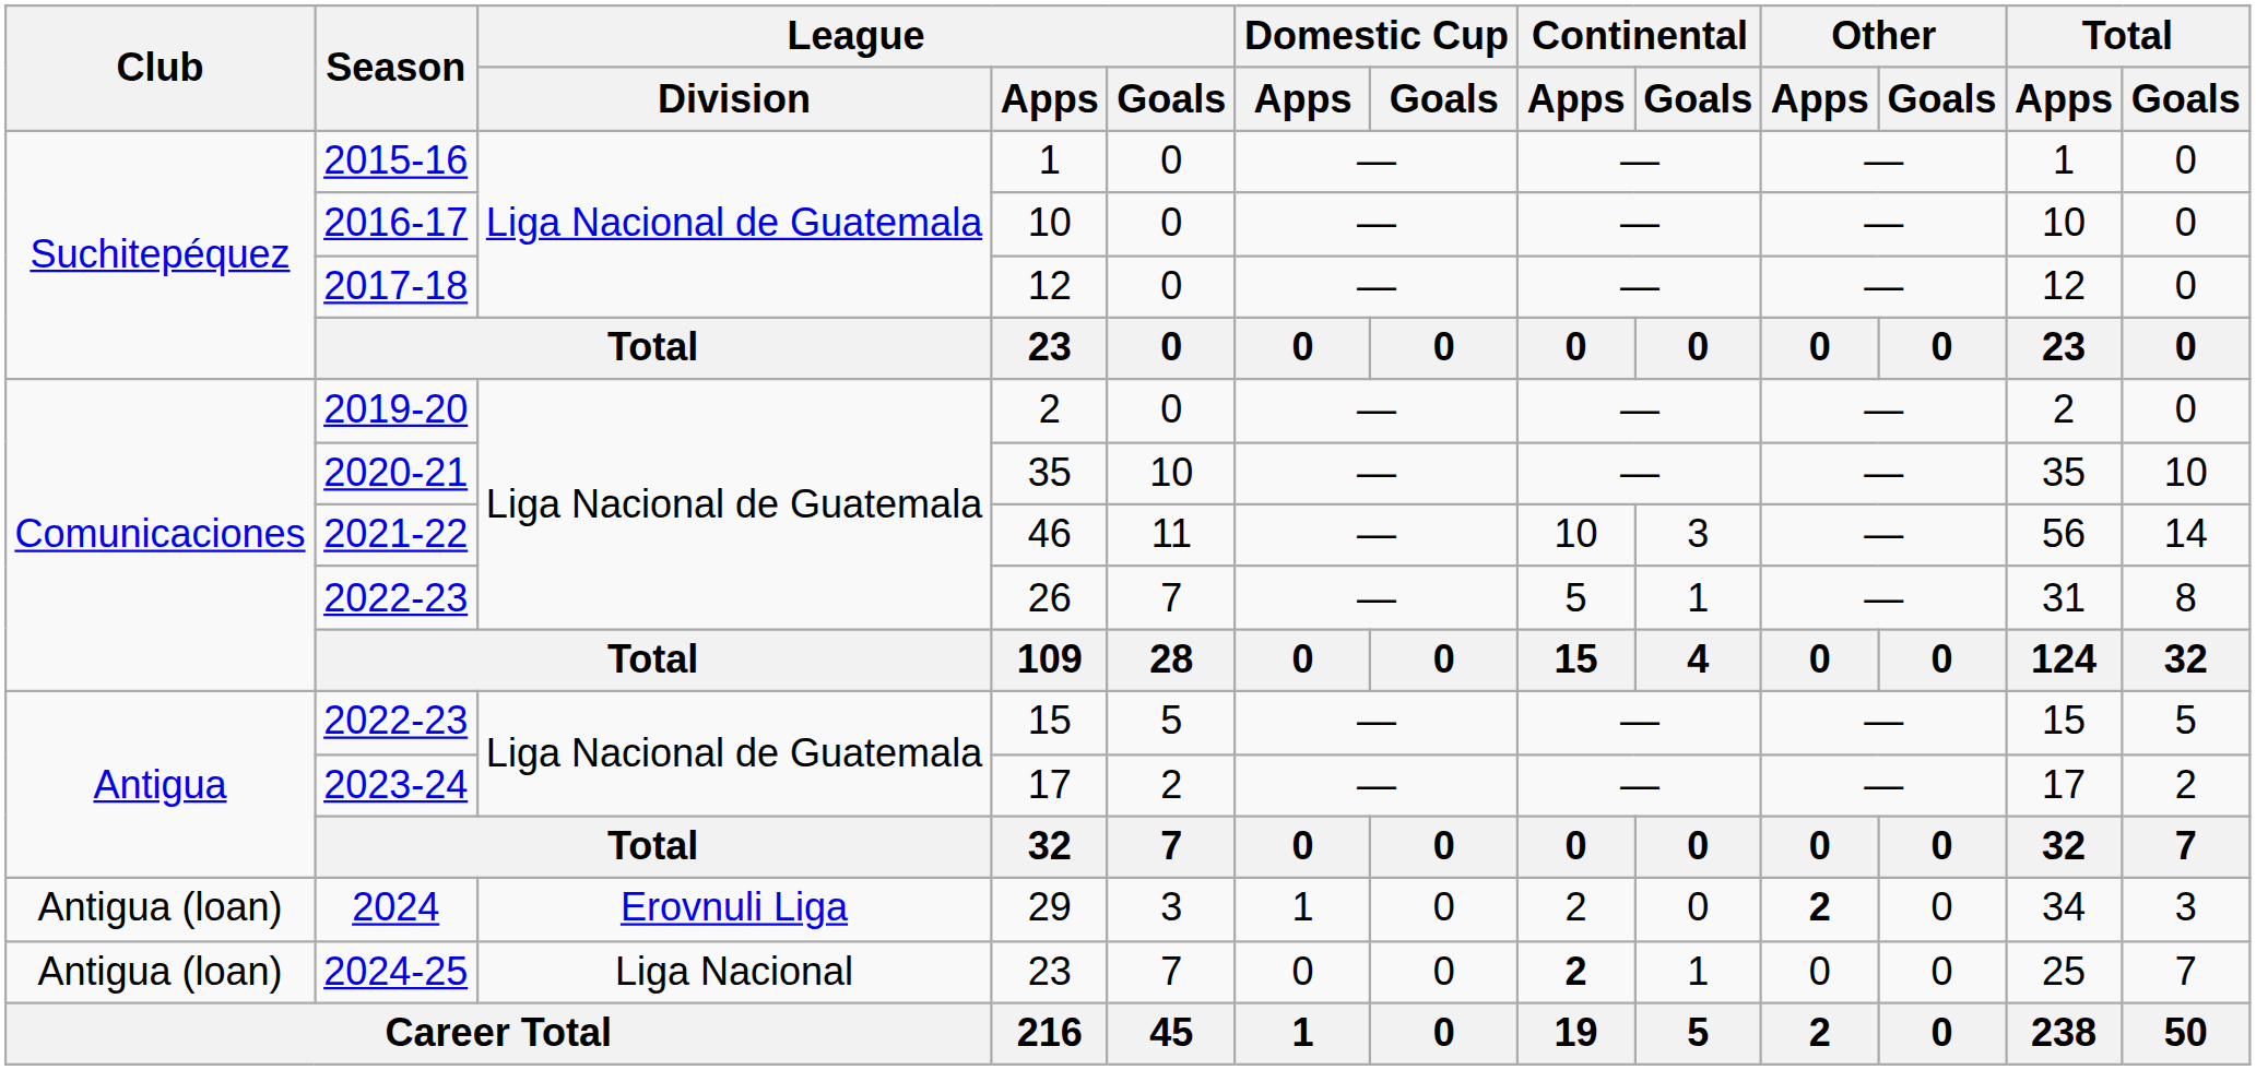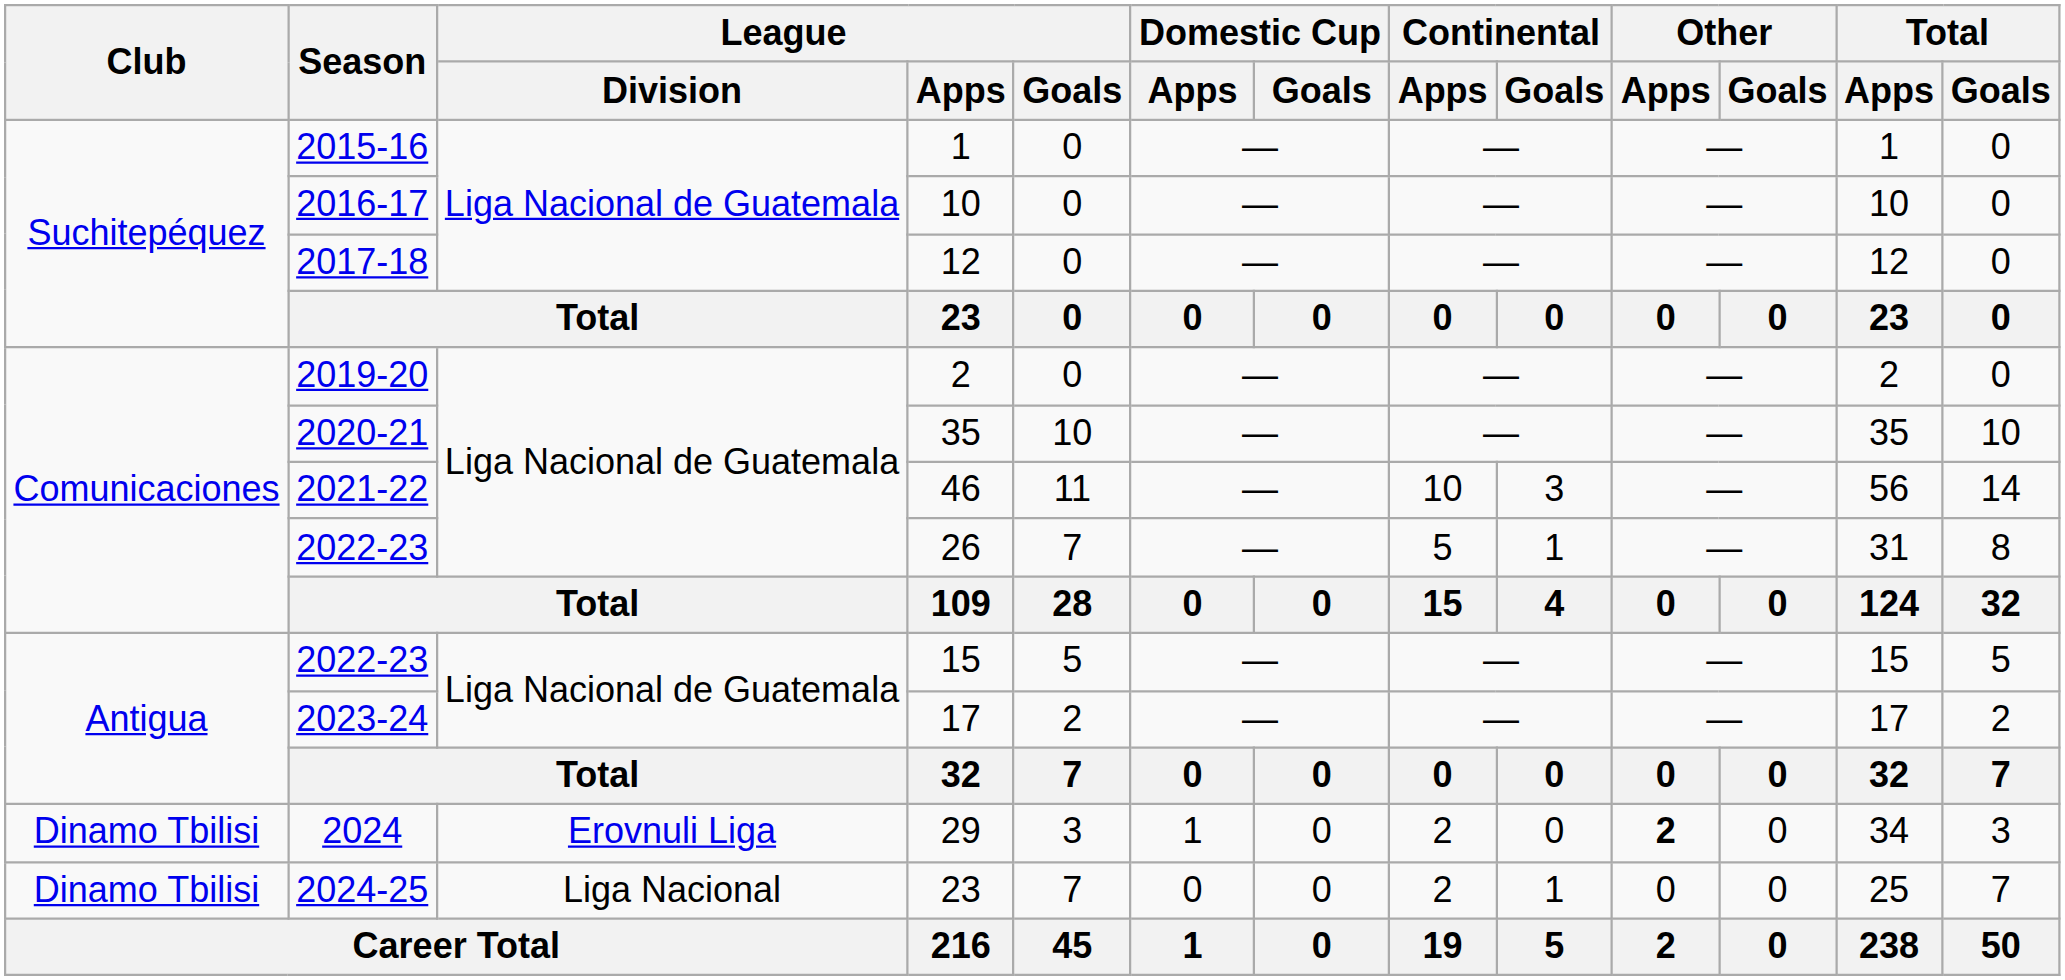29 | Club: Antigua (loan) -> Dinamo Tbilisi
2024-25 / 23 | Club: Antigua (loan) -> Dinamo Tbilisi
2024-25 / 23 | Continental / Apps: bold -> normal
